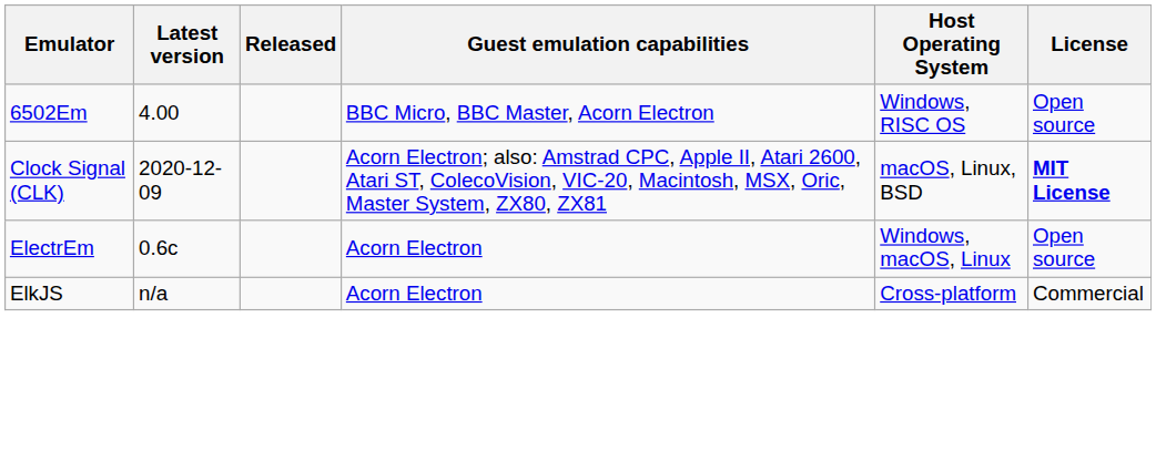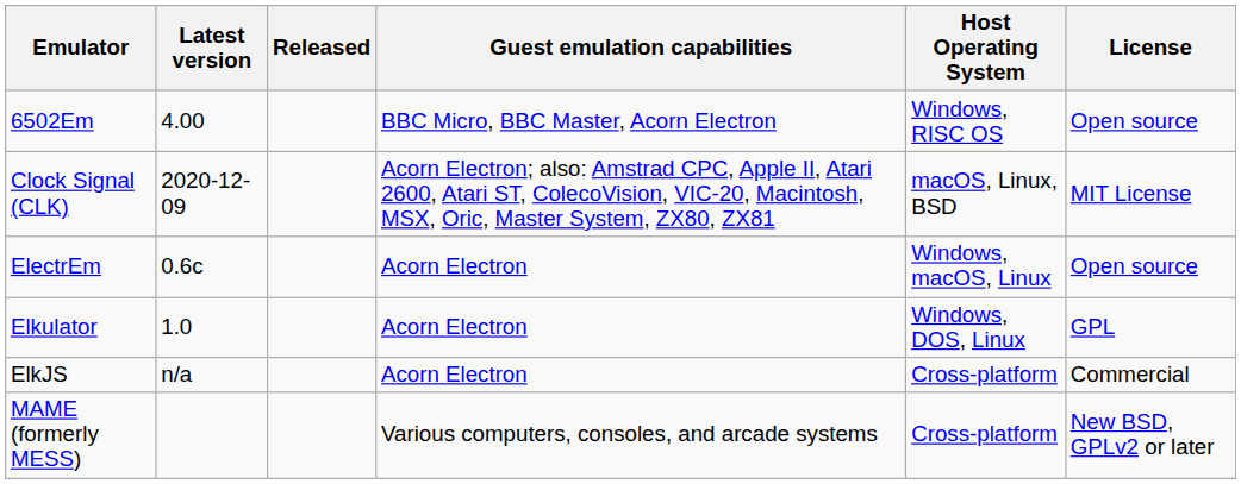Clock Signal (CLK) | License: bold -> normal
+ row: Elkulator | 1.0 | Acorn Electron | Windows, DOS, Linux | GPL
+ row: MAME (formerly MESS) | Various computers, consoles, and arcade systems | Cross-platform | New BSD, GPLv2 or later
